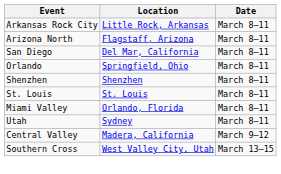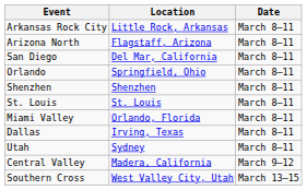+ row: Dallas | Irving, Texas | March 8–11
